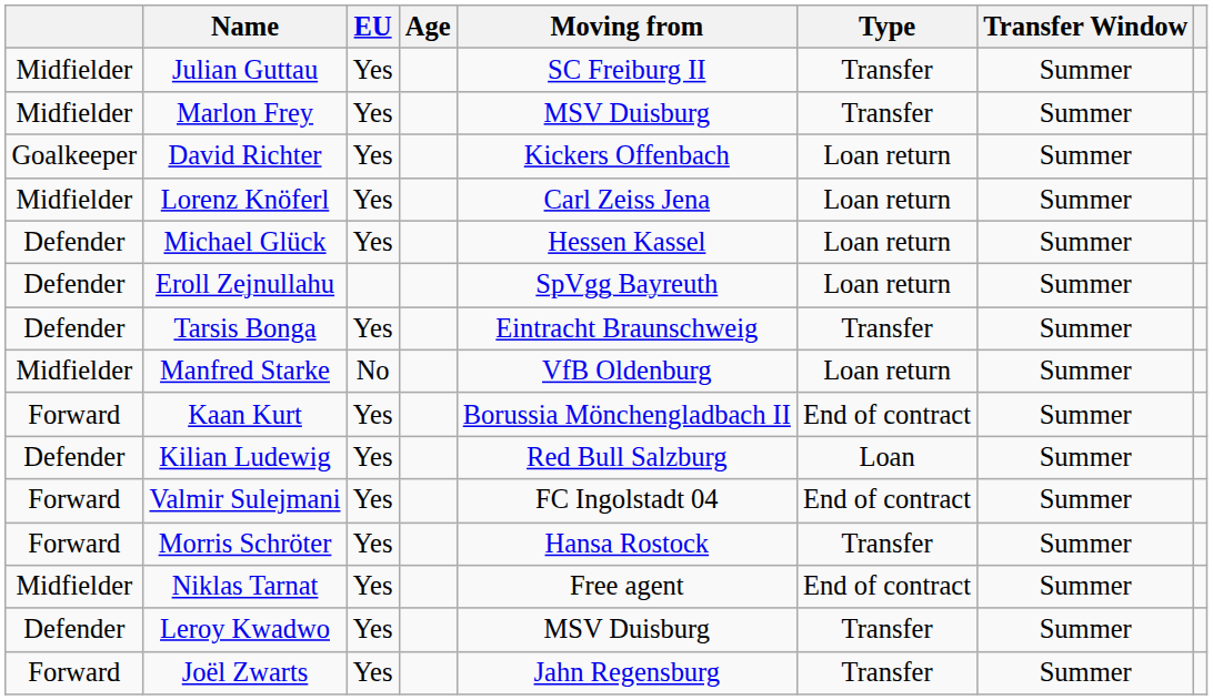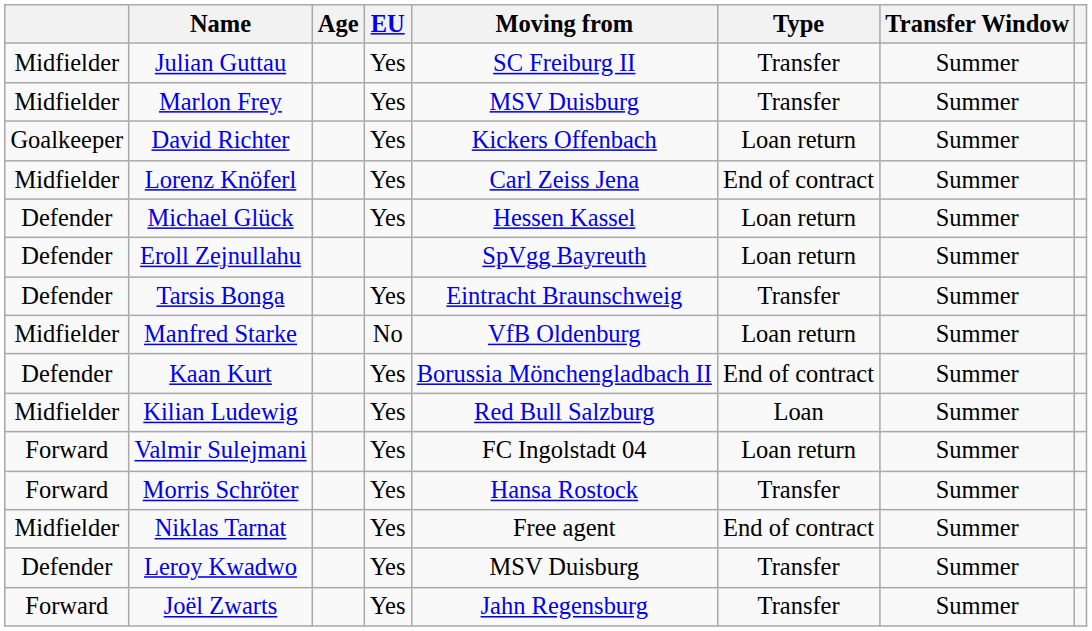columns swapped: Age <-> EU
Lorenz Knöferl | Type: Loan return -> End of contract
Kaan Kurt | column 1: Forward -> Defender
Kilian Ludewig | column 1: Defender -> Midfielder
Valmir Sulejmani | Type: End of contract -> Loan return
